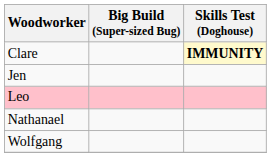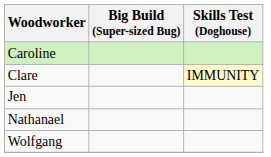+ row: Caroline
Clare | Skills Test (Doghouse): bold -> normal
- row: Leo
